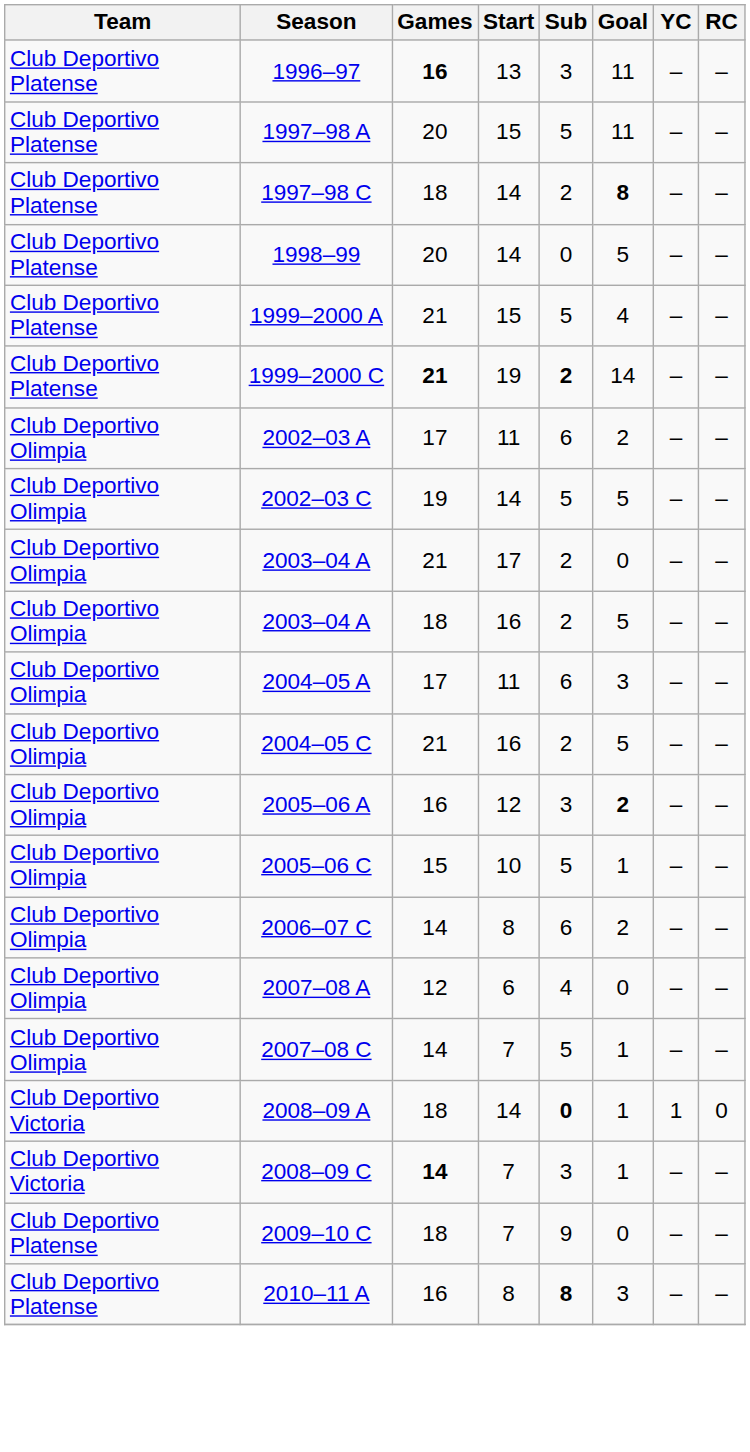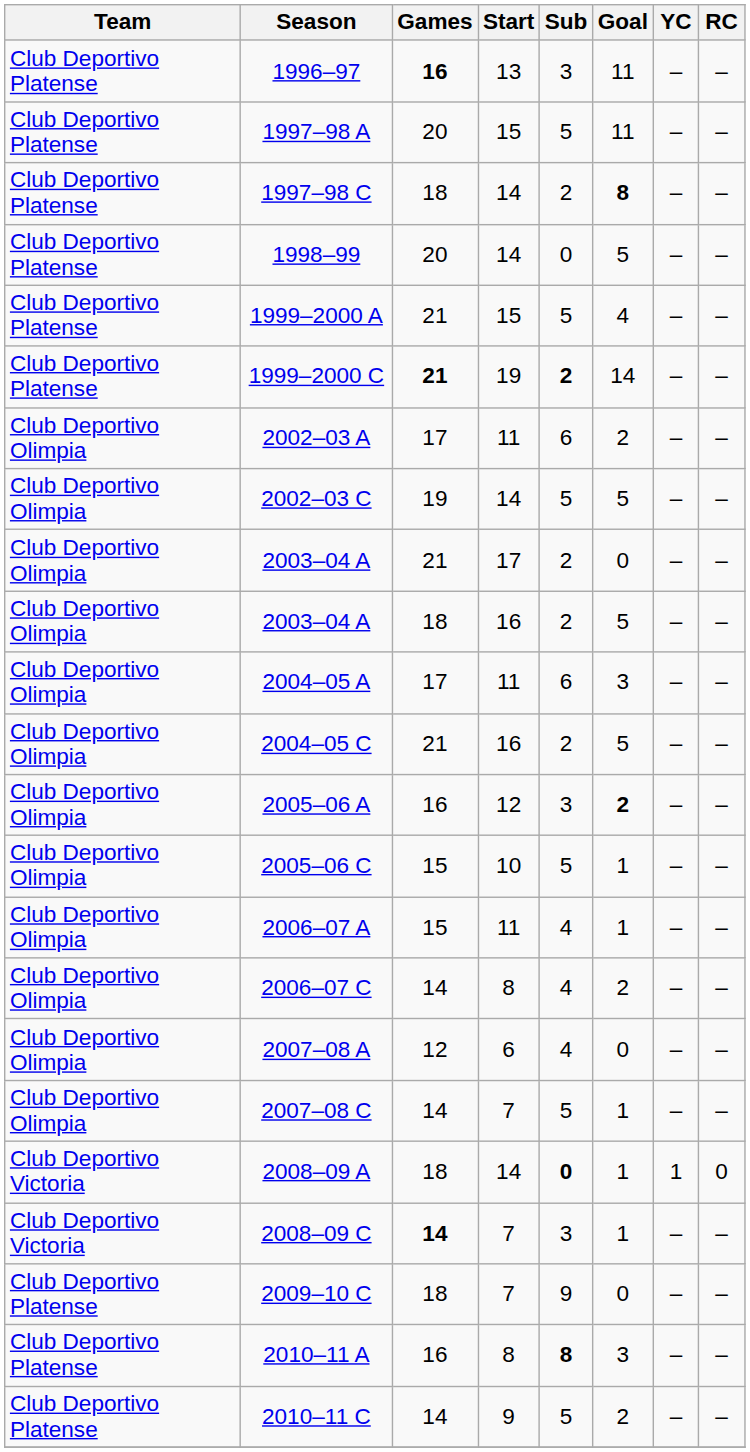+ row: Club Deportivo Olimpia | 2006–07 A | 15 | 11 | 4 | 1 | – | –
2006–07 C | Sub: 6 -> 4
+ row: Club Deportivo Platense | 2010–11 C | 14 | 9 | 5 | 2 | – | –
